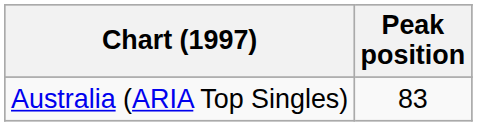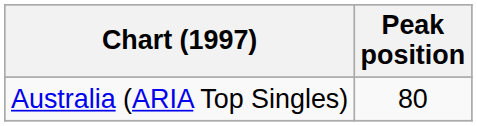Australia (ARIA Top Singles) | Peak position: 83 -> 80
